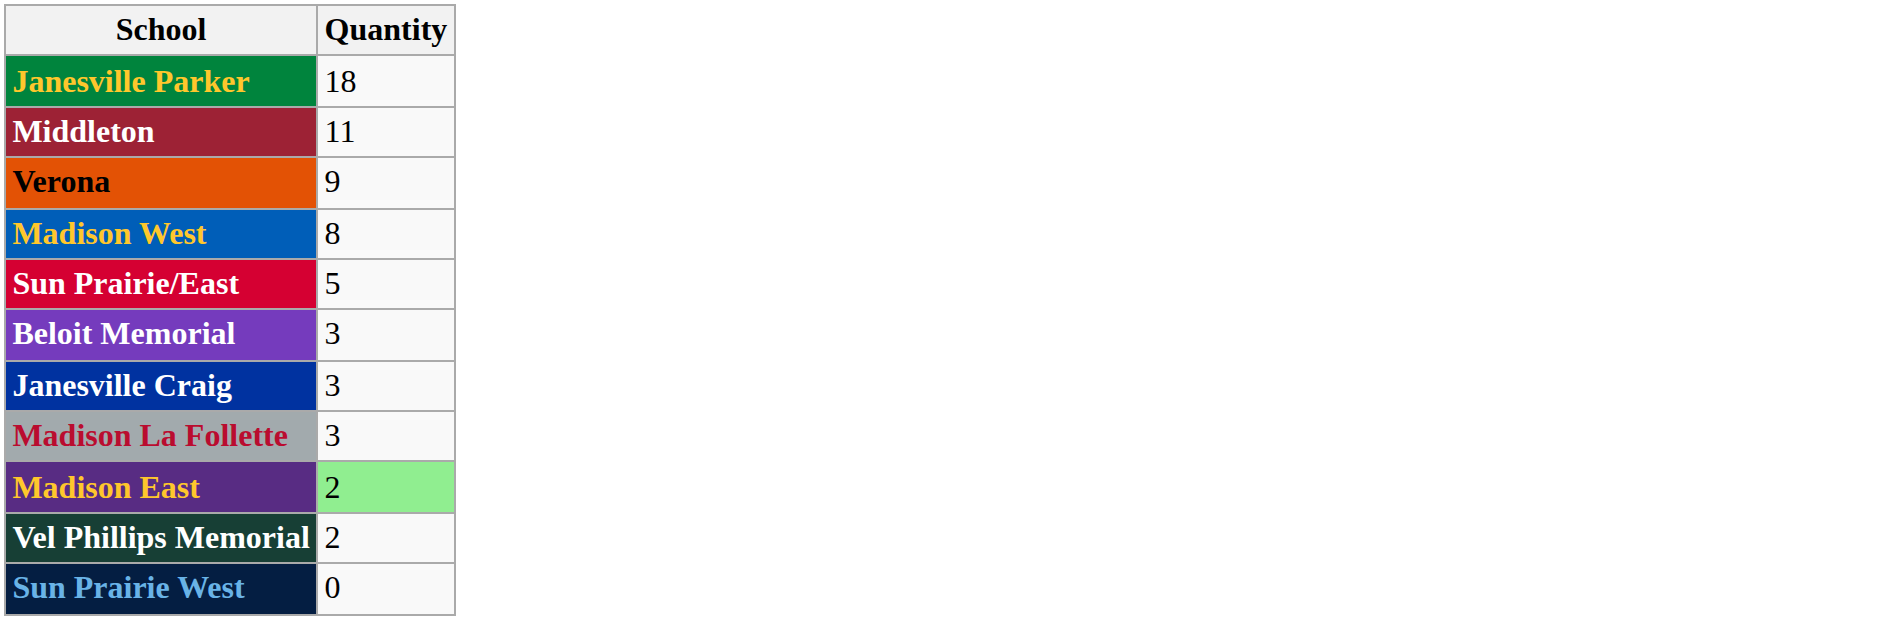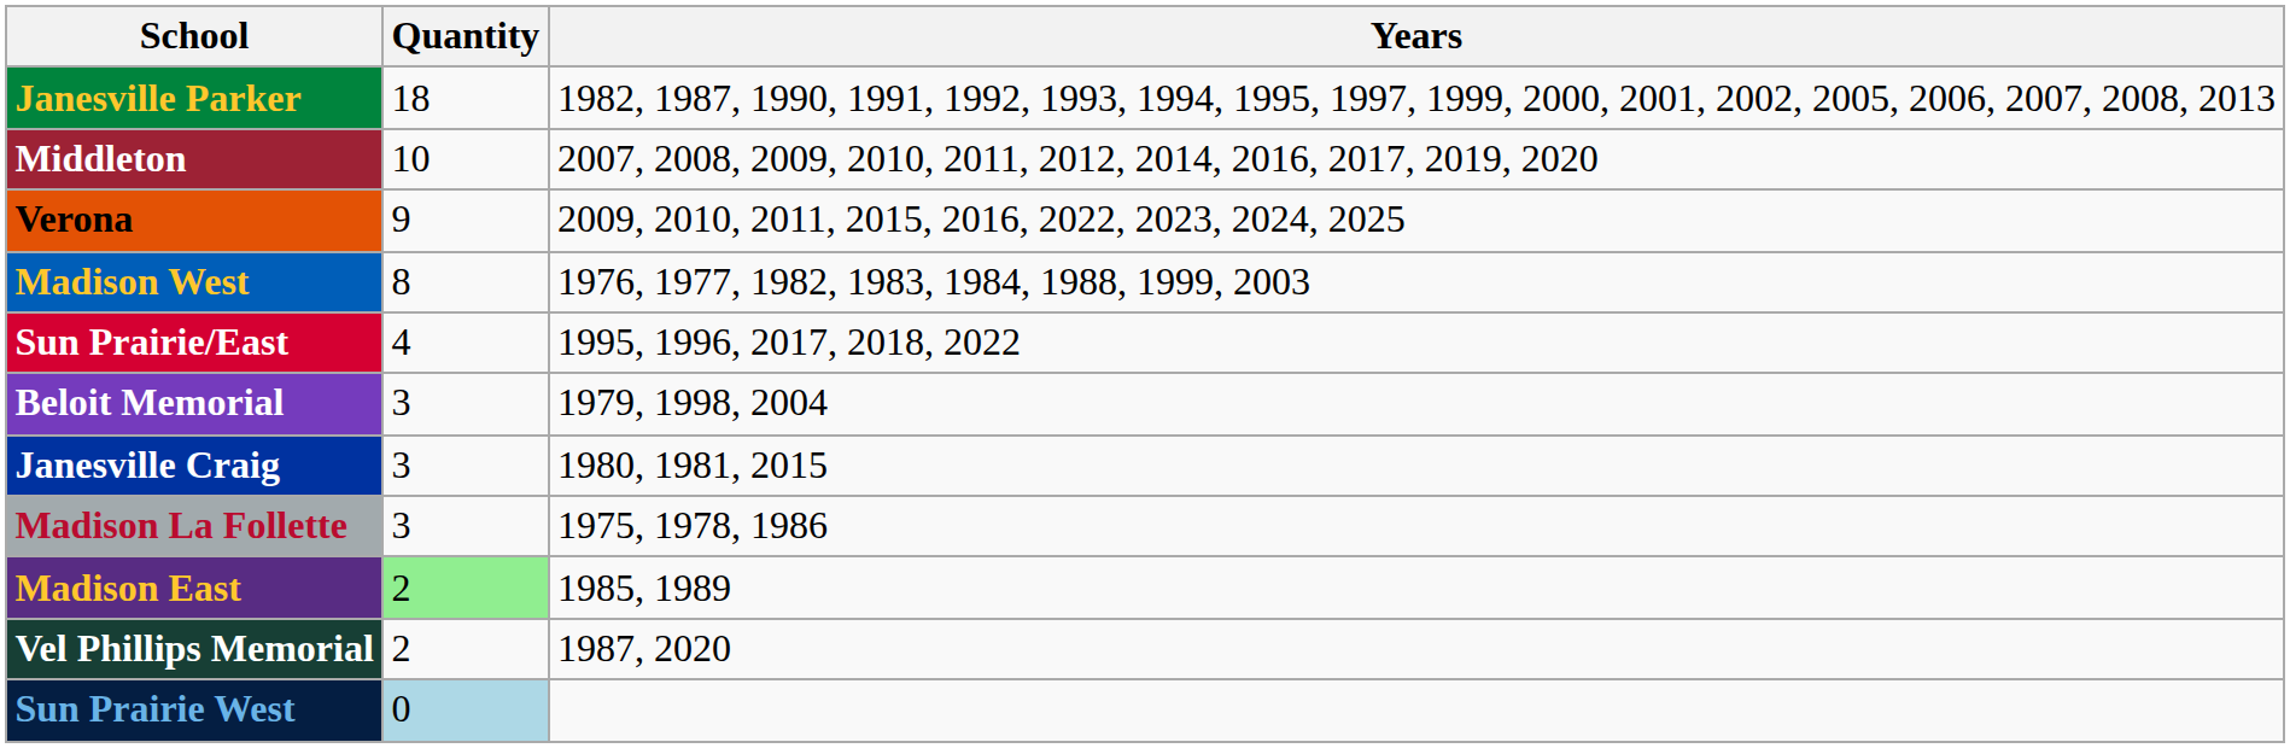+ column: Years | 1982, 1987, 1990, 1991, 1992, 1993, 1994, 1995, 1997, 1999, 2000, 2001, 2002, 2005, 2006, 2007, 2008, 2013 | 2007, 2008, 2009, 2010, 2011, 2012, 2014, 2016, 2017, 2019, 2020 | 2009, 2010, 2011, 2015, 2016, 2022, 2023, 2024, 2025 | 1976, 1977, 1982, 1983, 1984, 1988, 1999, 2003 | 1995, 1996, 2017, 2018, 2022 | 1979, 1998, 2004 | 1980, 1981, 2015 | 1975, 1978, 1986 | 1985, 1989 | 1987, 2020
Middleton | Quantity: 11 -> 10
Sun Prairie/East | Quantity: 5 -> 4
Sun Prairie West | Quantity: no background -> lightblue background
